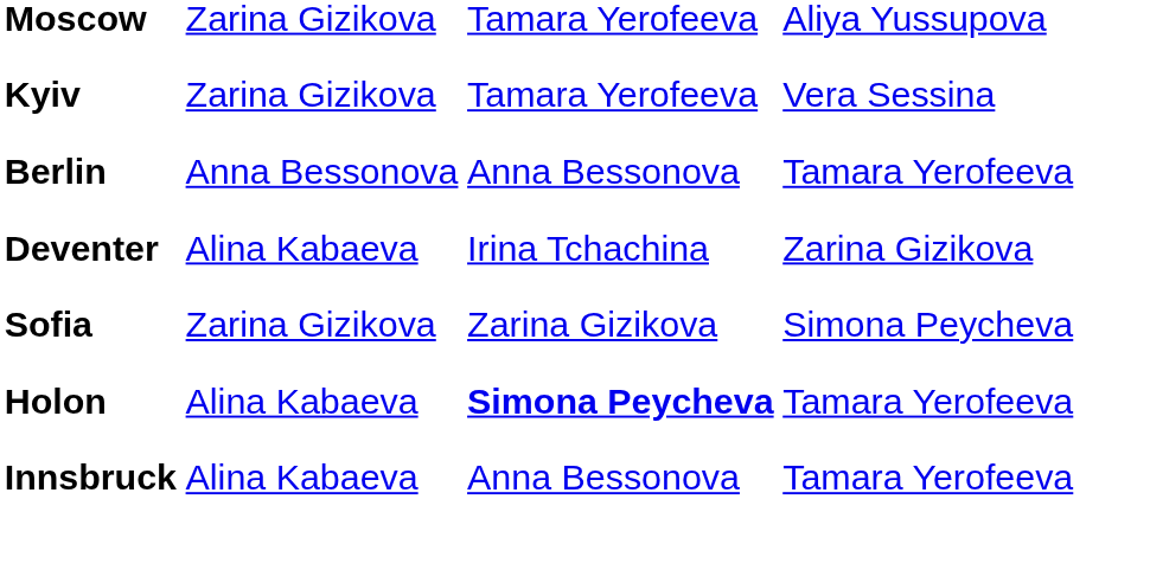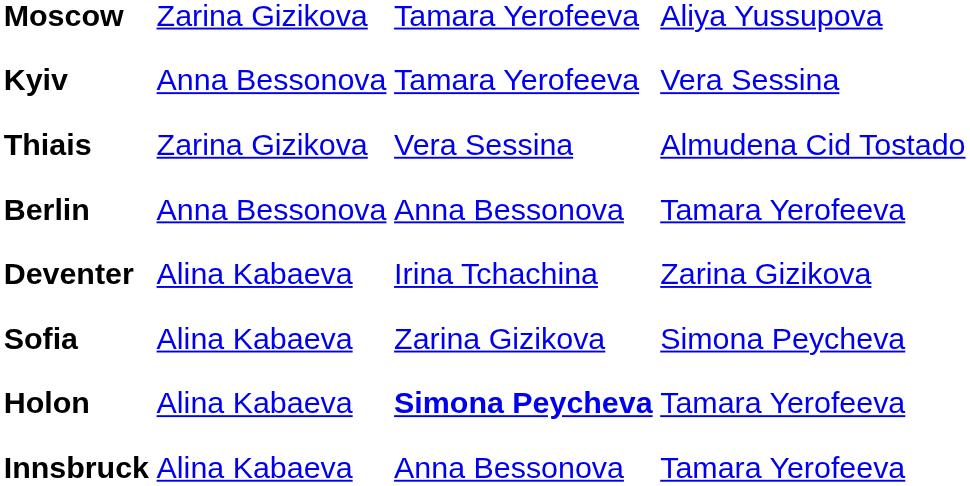Kyiv | column 2: Zarina Gizikova -> Anna Bessonova
+ row: Thiais | Zarina Gizikova | Vera Sessina | Almudena Cid Tostado
Sofia | column 2: Zarina Gizikova -> Alina Kabaeva
